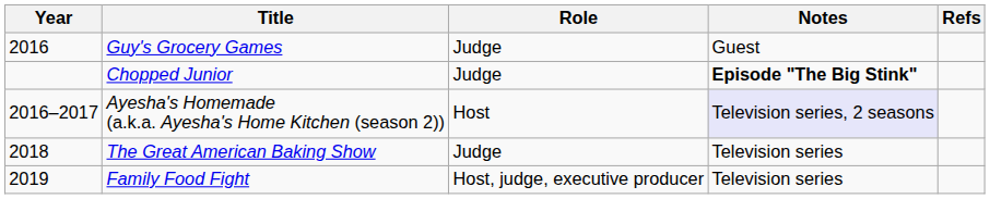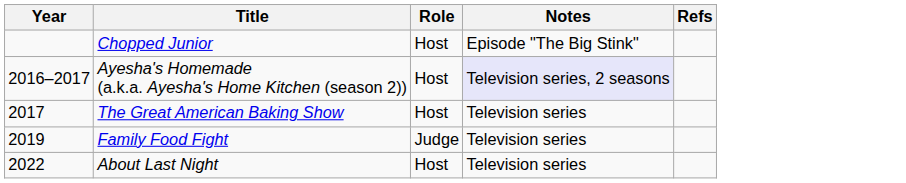- row: 2016 | Guy's Grocery Games | Judge | Guest
Chopped Junior | Role: Judge -> Host
Chopped Junior | Notes: bold -> normal
The Great American Baking Show | Year: 2018 -> 2017
The Great American Baking Show | Role: Judge -> Host
Family Food Fight | Role: Host, judge, executive producer -> Judge
+ row: 2022 | About Last Night | Host | Television series
